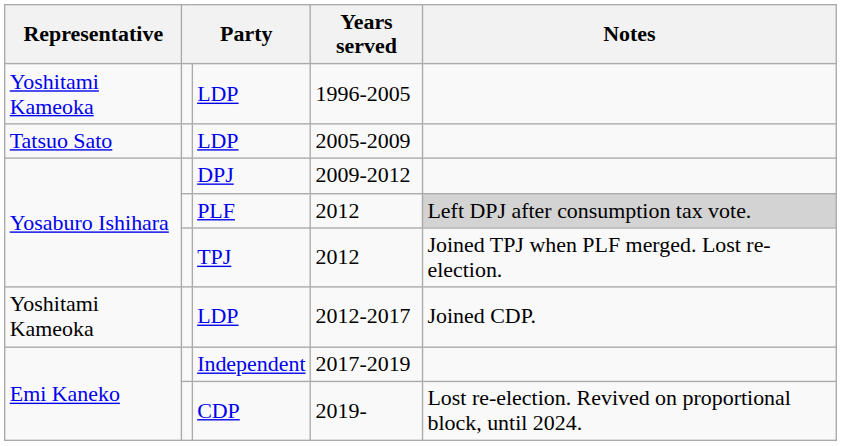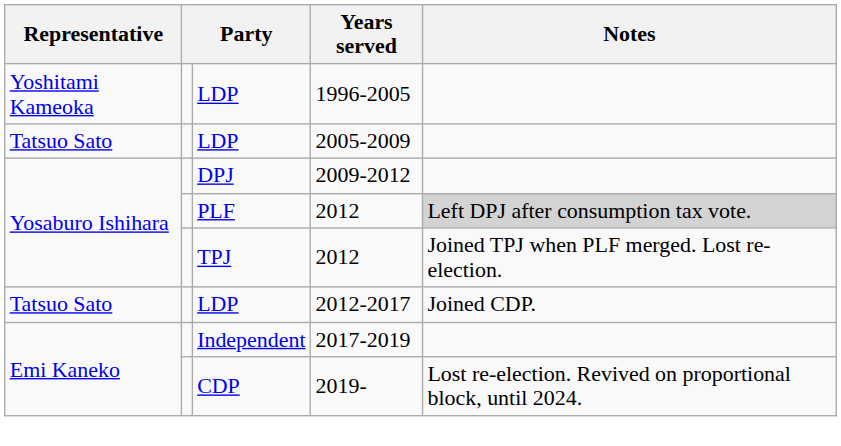2012-2017 | Representative: Yoshitami Kameoka -> Tatsuo Sato
